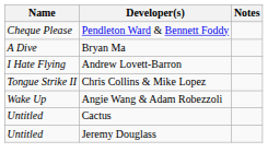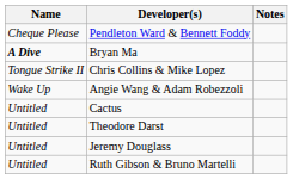Bryan Ma | Name: normal -> bold
- row: I Hate Flying | Andrew Lovett-Barron
+ row: Untitled | Theodore Darst
+ row: Untitled | Ruth Gibson & Bruno Martelli
